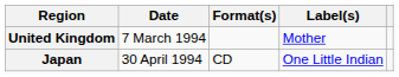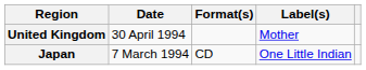United Kingdom | Date: 7 March 1994 -> 30 April 1994
Japan | Date: 30 April 1994 -> 7 March 1994
